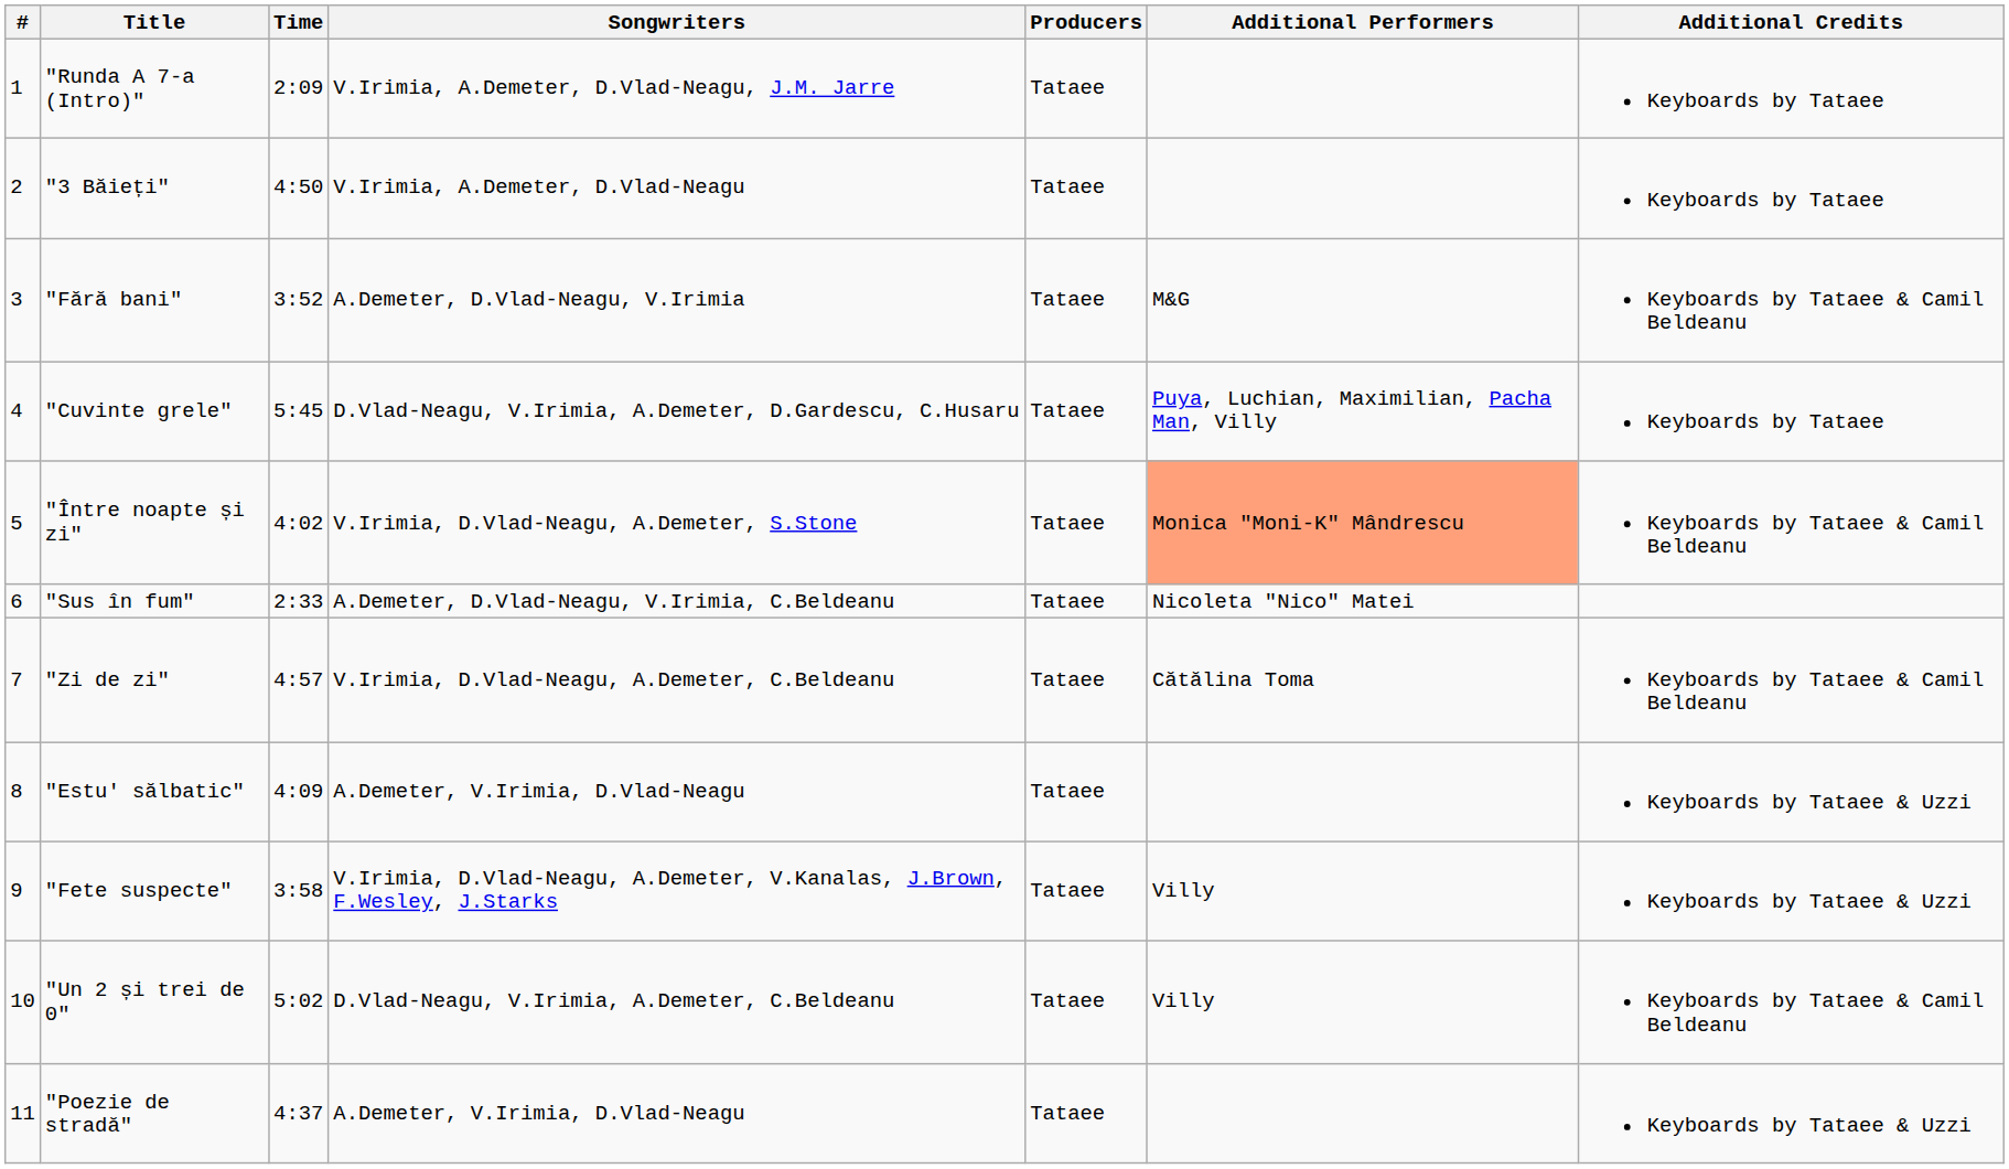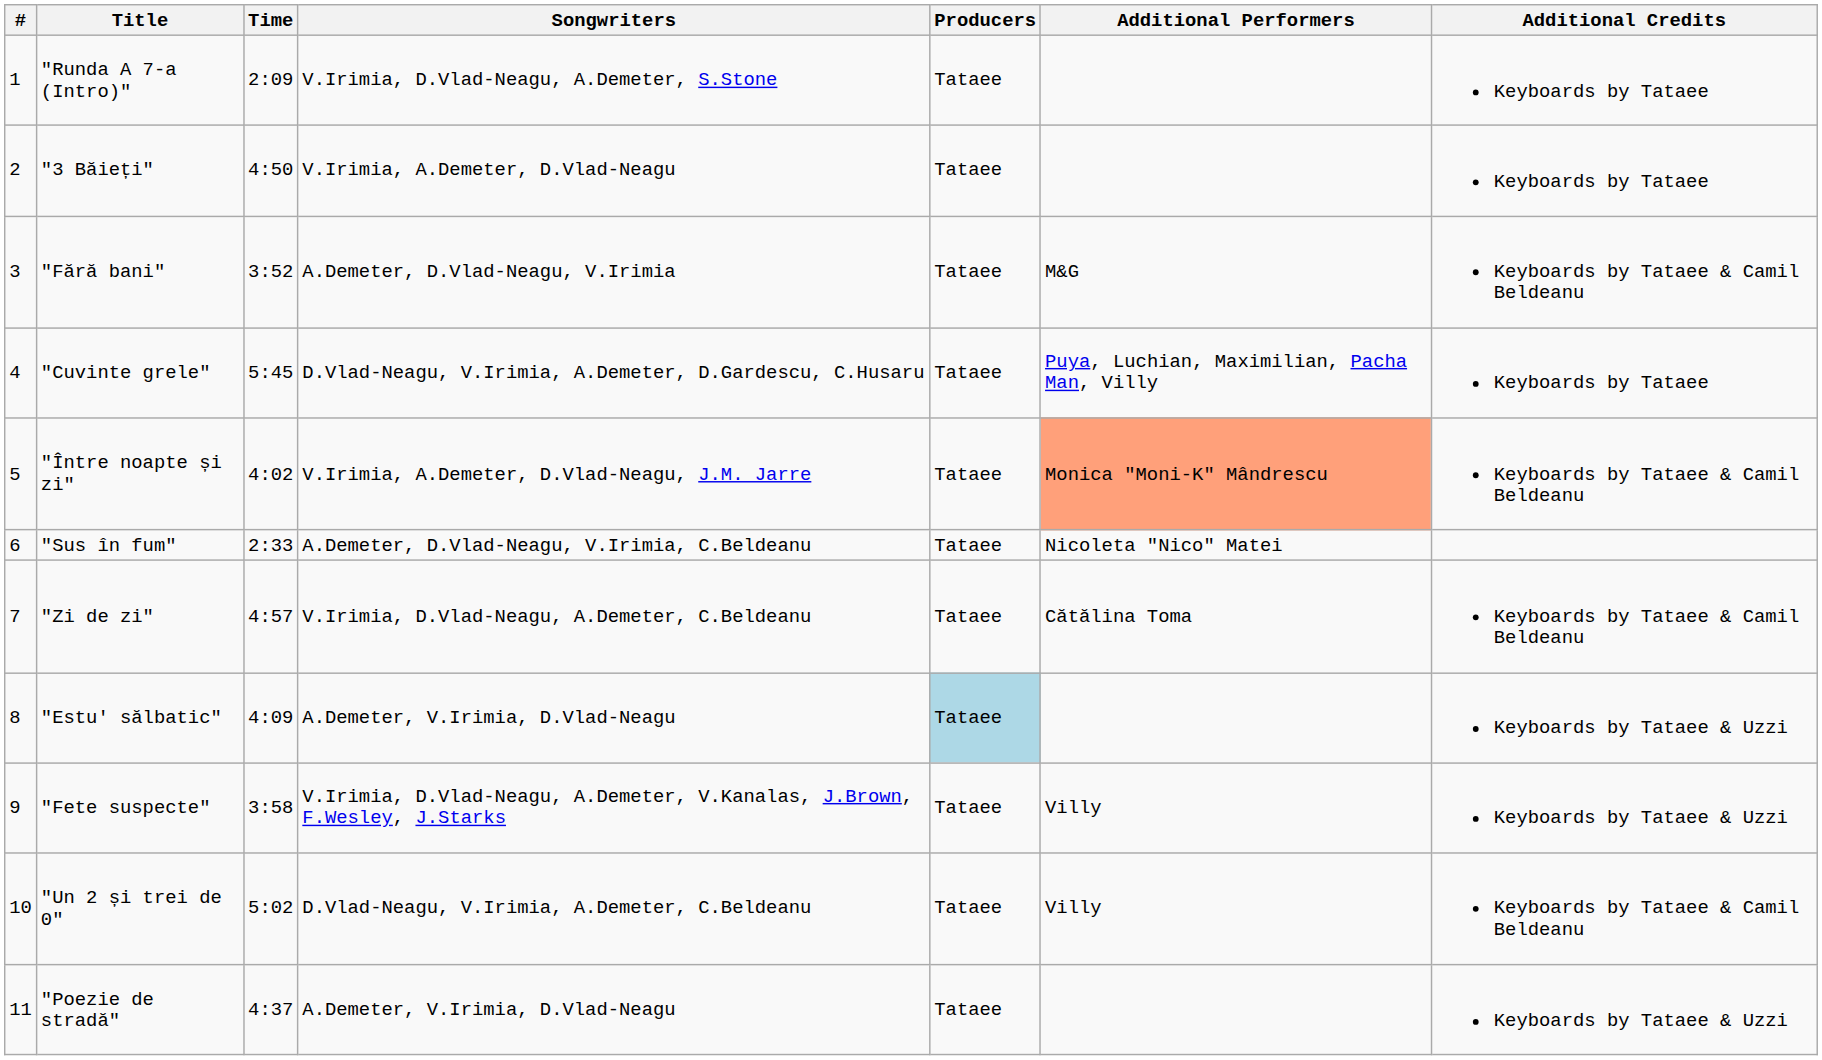"Runda A 7-a (Intro)" | Songwriters: V.Irimia, A.Demeter, D.Vlad-Neagu, J.M. Jarre -> V.Irimia, D.Vlad-Neagu, A.Demeter, S.Stone
"Între noapte și zi" | Songwriters: V.Irimia, D.Vlad-Neagu, A.Demeter, S.Stone -> V.Irimia, A.Demeter, D.Vlad-Neagu, J.M. Jarre
"Estu' sălbatic" | Producers: no background -> lightblue background
